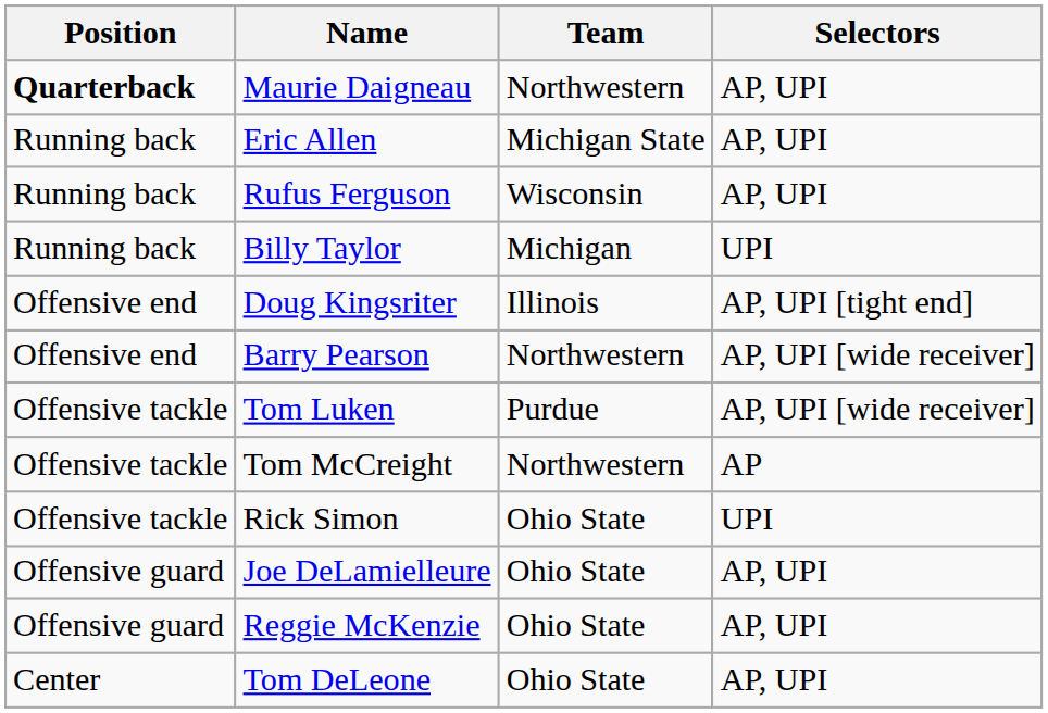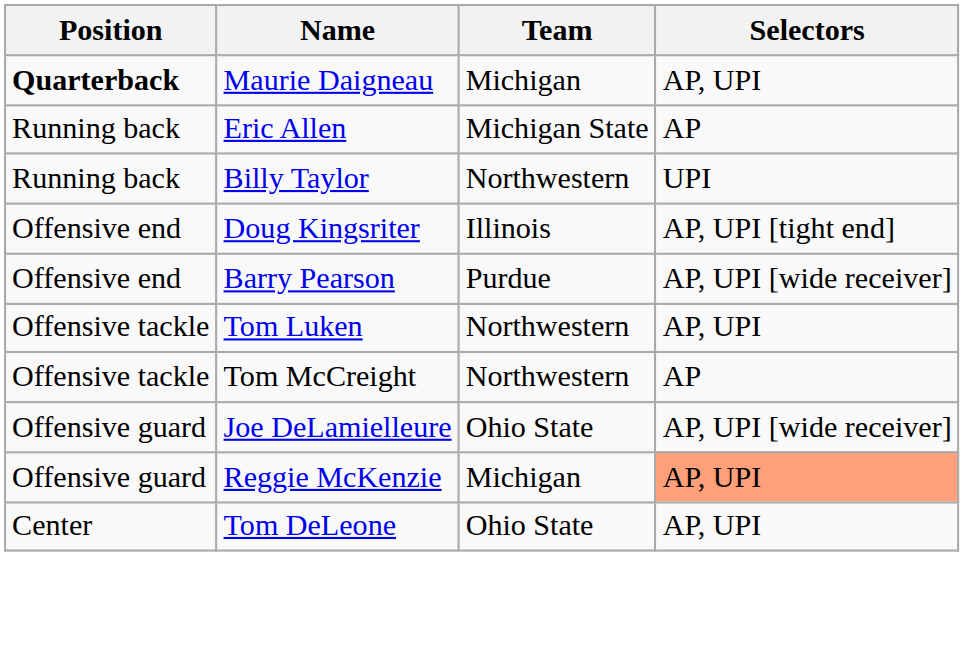Maurie Daigneau | Team: Northwestern -> Michigan
Eric Allen | Selectors: AP, UPI -> AP
- row: Running back | Rufus Ferguson | Wisconsin | AP, UPI
Billy Taylor | Team: Michigan -> Northwestern
Barry Pearson | Team: Northwestern -> Purdue
Tom Luken | Team: Purdue -> Northwestern
Tom Luken | Selectors: AP, UPI [wide receiver] -> AP, UPI
- row: Offensive tackle | Rick Simon | Ohio State | UPI
Joe DeLamielleure | Selectors: AP, UPI -> AP, UPI [wide receiver]
Reggie McKenzie | Team: Ohio State -> Michigan
Reggie McKenzie | Selectors: no background -> lightsalmon background
